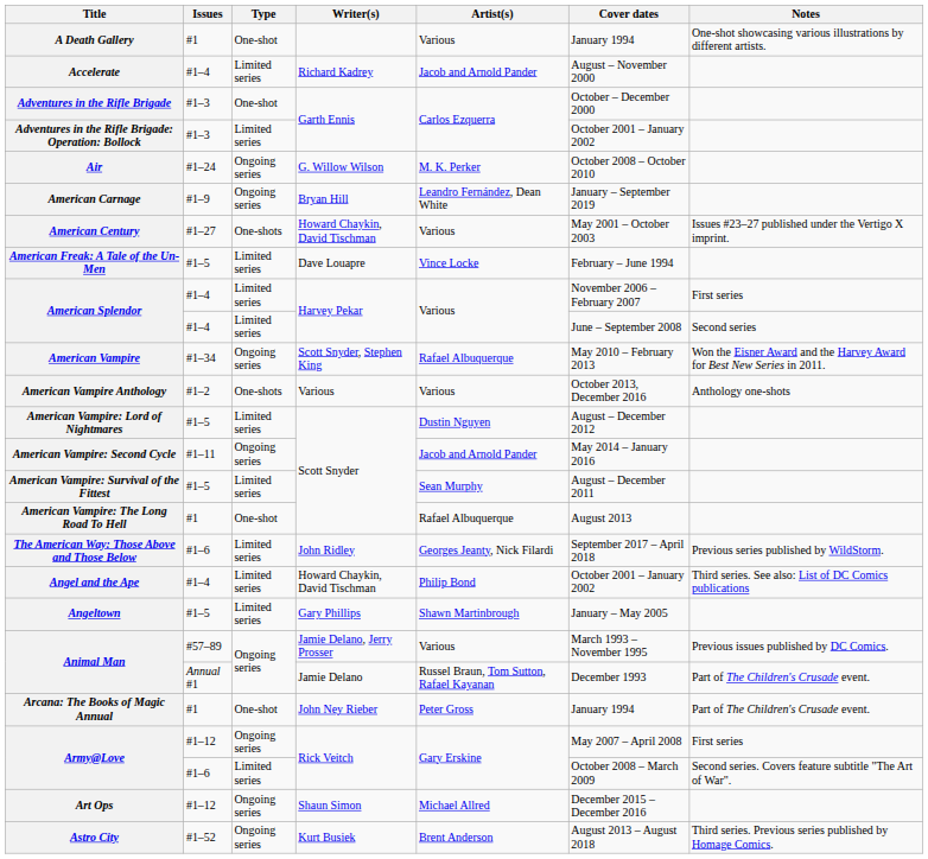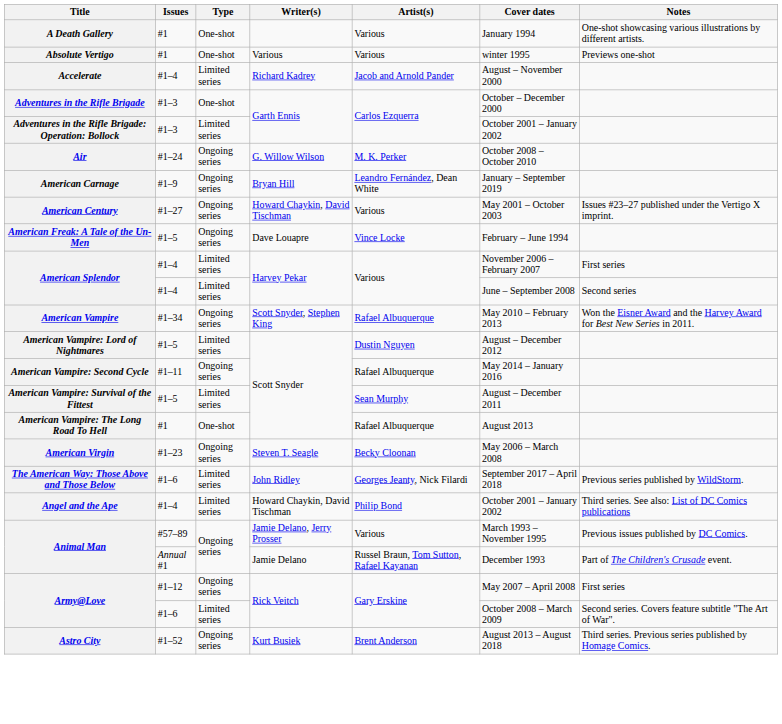+ row: Absolute Vertigo | #1 | One-shot | Various | Various | winter 1995 | Previews one-shot
American Century | Type: One-shots -> Ongoing series
American Freak: A Tale of the Un-Men | Type: Limited series -> Ongoing series
- row: American Vampire Anthology | #1–2 | One-shots | Various | Various | October 2013, December 2016 | Anthology one-shots
American Vampire: Second Cycle | Artist(s): Jacob and Arnold Pander -> Rafael Albuquerque
+ row: American Virgin | #1–23 | Ongoing series | Steven T. Seagle | Becky Cloonan | May 2006 – March 2008
- row: Angeltown | #1–5 | Limited series | Gary Phillips | Shawn Martinbrough | January – May 2005
- row: Arcana: The Books of Magic Annual | #1 | One-shot | John Ney Rieber | Peter Gross | January 1994 | Part of The Children's Crusade event.
- row: Art Ops | #1–12 | Ongoing series | Shaun Simon | Michael Allred | December 2015 – December 2016
